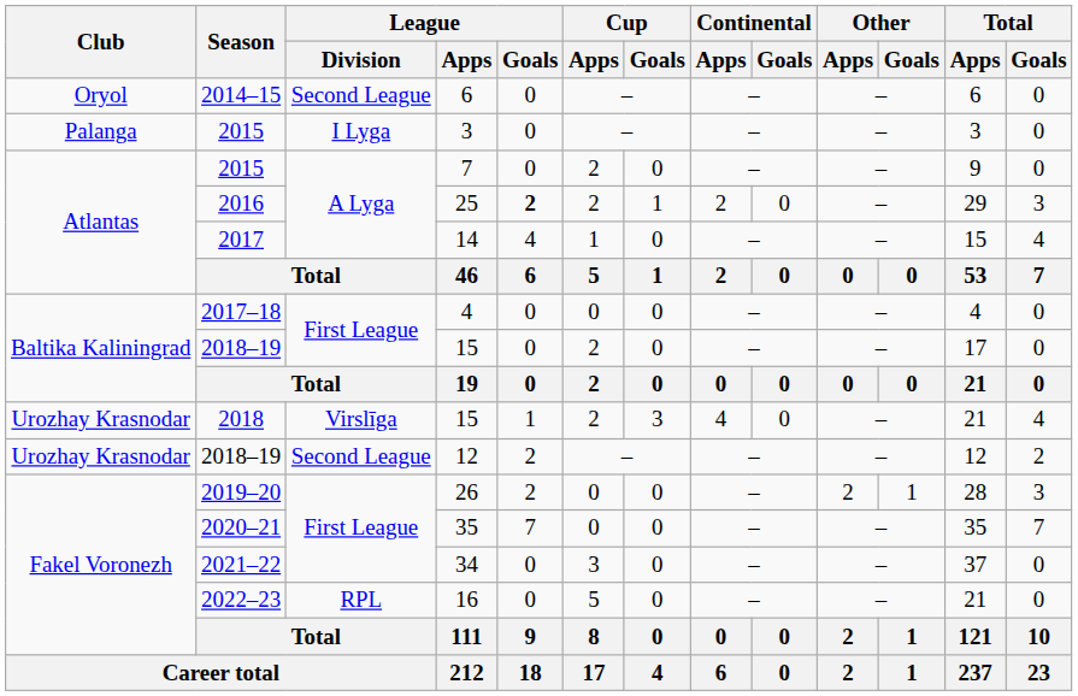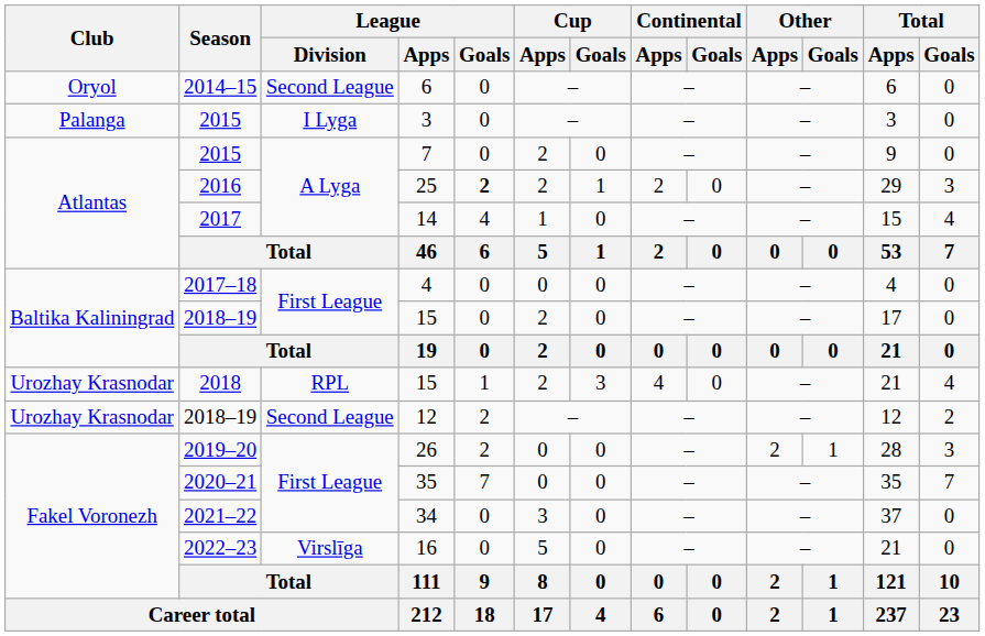2018 / 15 | League / Division: Virslīga -> RPL
16 | League / Division: RPL -> Virslīga
